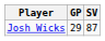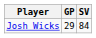Josh Wicks | SV: 87 -> 84
